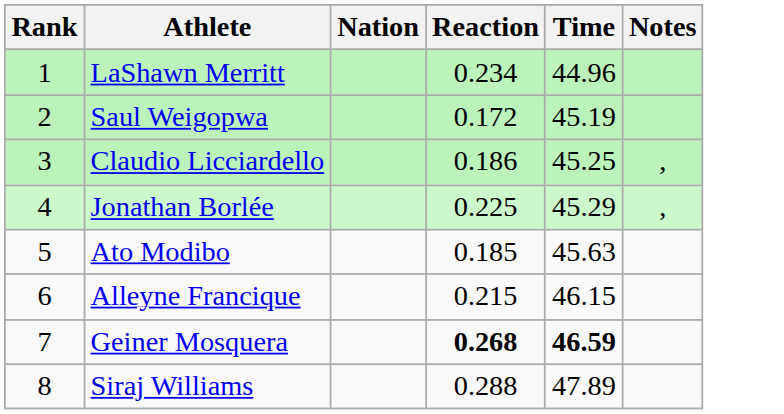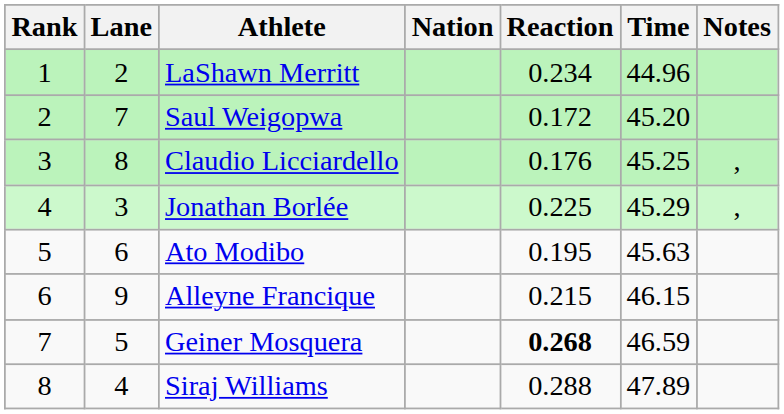+ column: Lane | 2 | 7 | 8 | 3 | 6 | 9 | 5 | 4
Saul Weigopwa | Time: 45.19 -> 45.20
Claudio Licciardello | Reaction: 0.186 -> 0.176
Ato Modibo | Reaction: 0.185 -> 0.195
Geiner Mosquera | Time: bold -> normal
